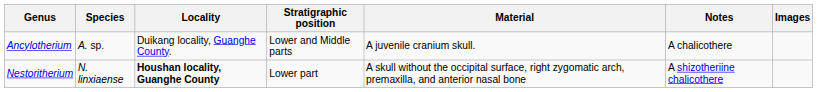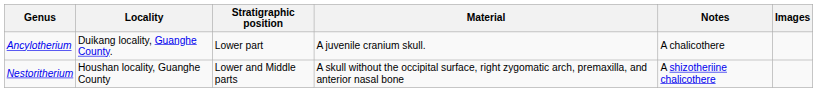- column: Species | A. sp. | N. linxiaense
Ancylotherium | Stratigraphic position: Lower and Middle parts -> Lower part
Nestoritherium | Locality: bold -> normal
Nestoritherium | Stratigraphic position: Lower part -> Lower and Middle parts
